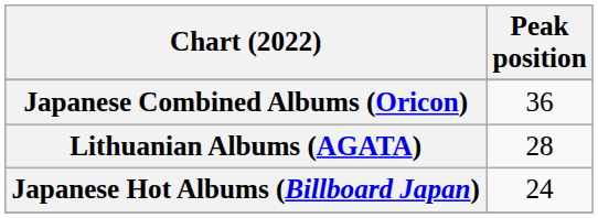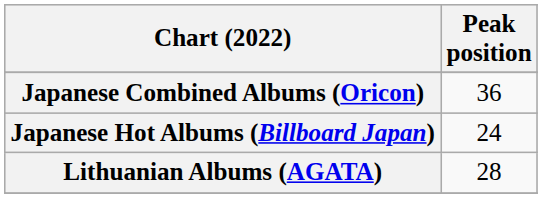rows swapped: Japanese Hot Albums (Billboard Japan) <-> Lithuanian Albums (AGATA)
